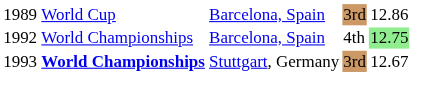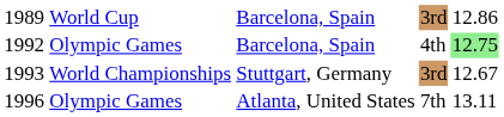Barcelona, Spain / 4th | column 2: World Championships -> Olympic Games
Stuttgart, Germany | column 2: bold -> normal
+ row: 1996 | Olympic Games | Atlanta, United States | 7th | 13.11
